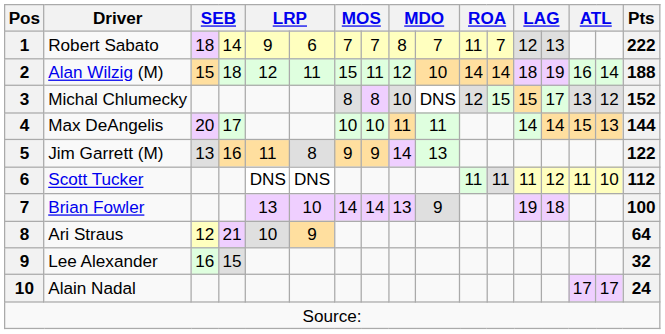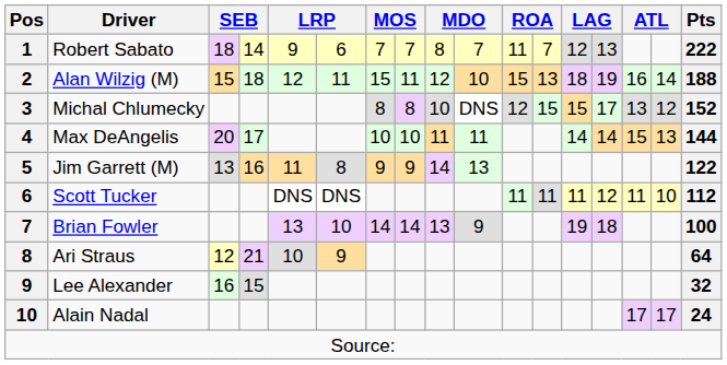Alan Wilzig (M) | column 11: 14 -> 15
Alan Wilzig (M) | column 12: 14 -> 13
